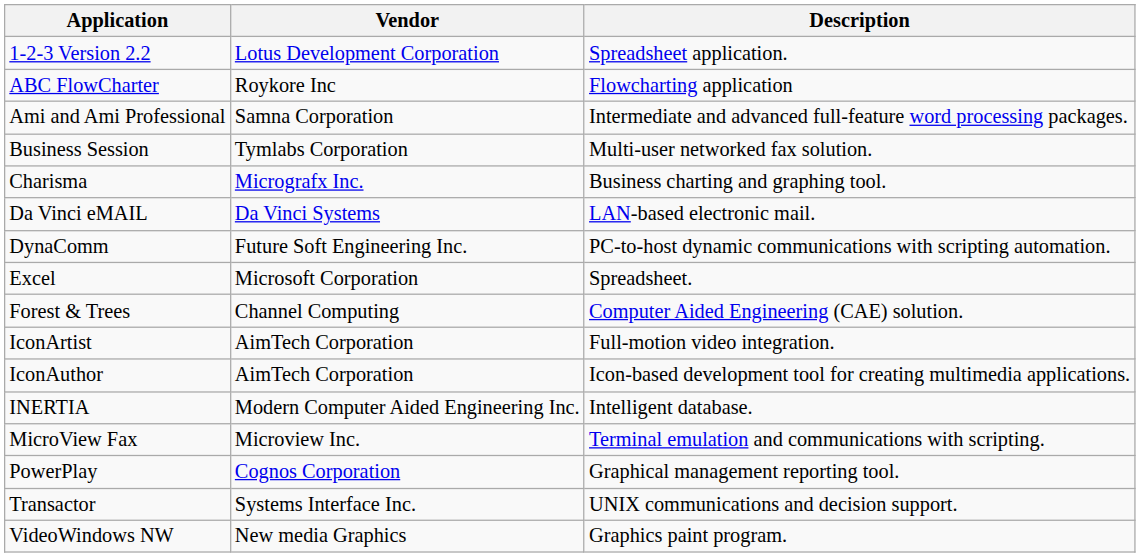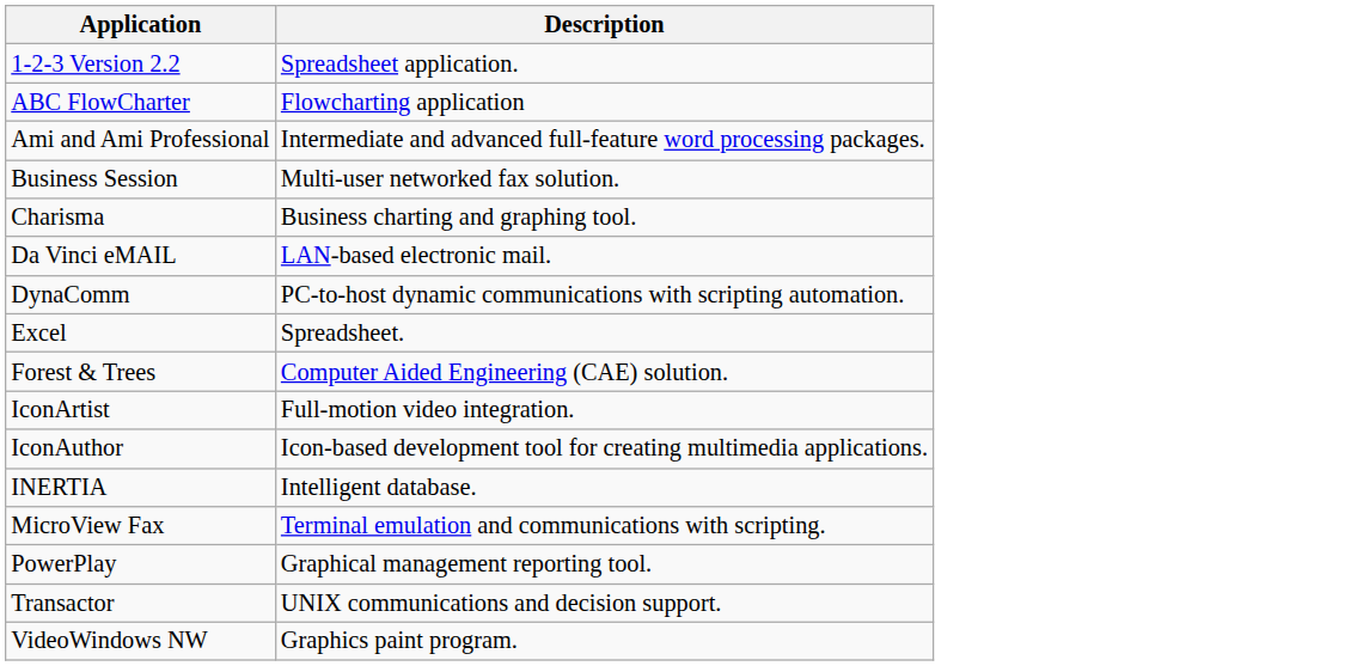- column: Vendor | Lotus Development Corporation | Roykore Inc | Samna Corporation | Tymlabs Corporation | Micrografx Inc. | Da Vinci Systems | Future Soft Engineering Inc. | Microsoft Corporation | Channel Computing | AimTech Corporation | AimTech Corporation | Modern Computer Aided Engineering Inc. | Microview Inc. | Cognos Corporation | Systems Interface Inc. | New media Graphics
